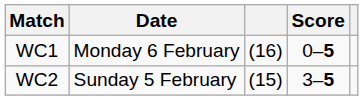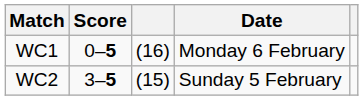columns swapped: Date <-> Score
